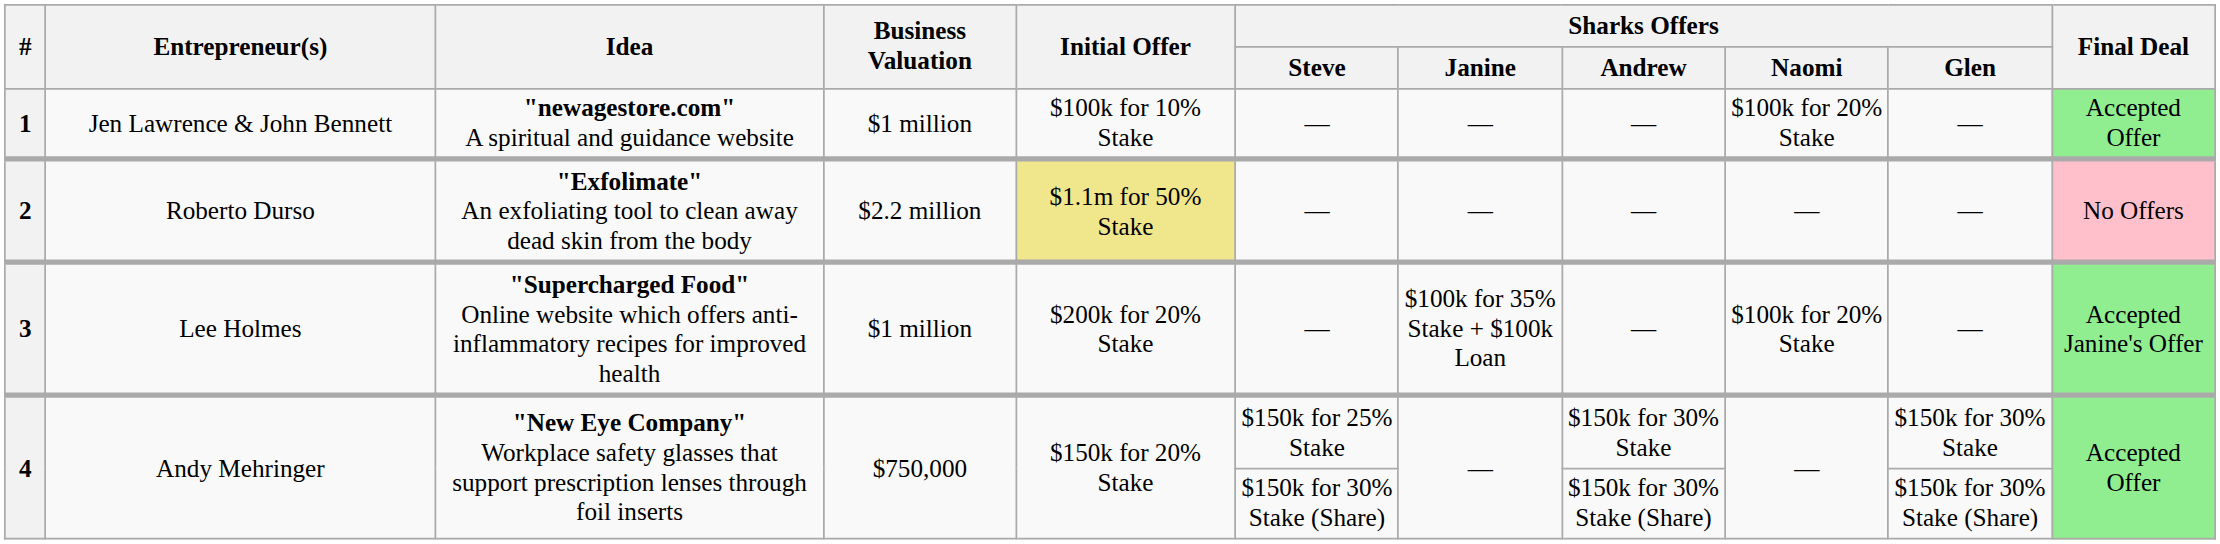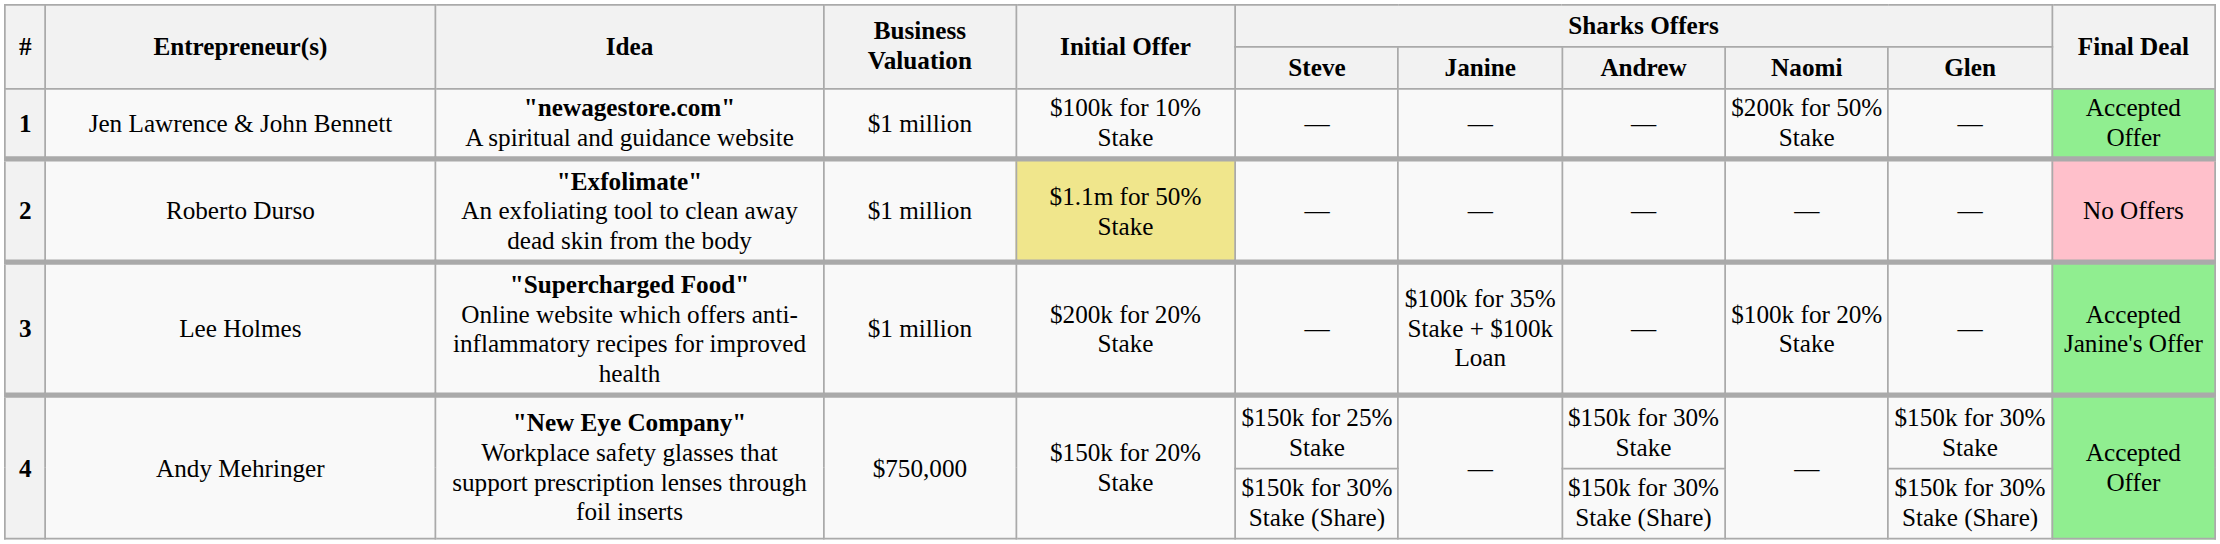1 | Sharks Offers / Naomi: $100k for 20% Stake -> $200k for 50% Stake
2 | Business Valuation: $2.2 million -> $1 million
